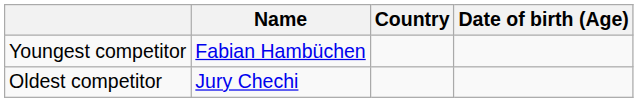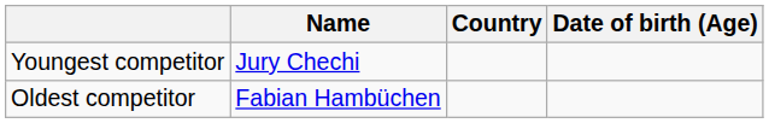Youngest competitor | Name: Fabian Hambüchen -> Jury Chechi
Oldest competitor | Name: Jury Chechi -> Fabian Hambüchen
